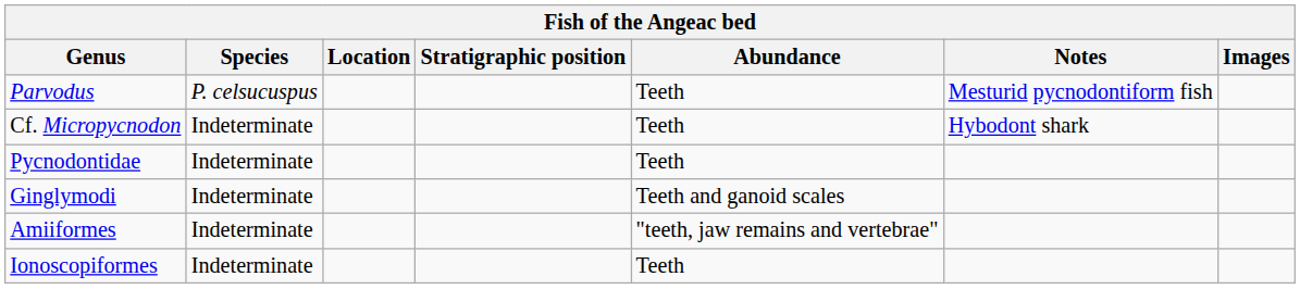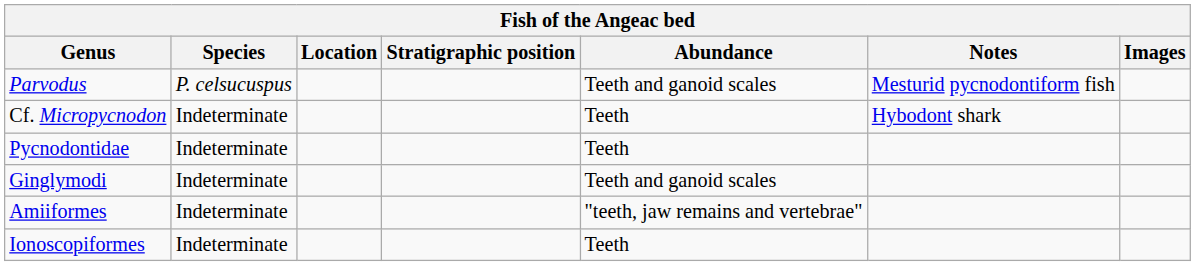Parvodus | Abundance: Teeth -> Teeth and ganoid scales
